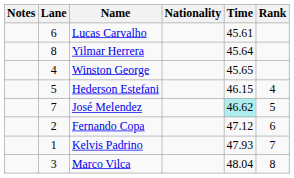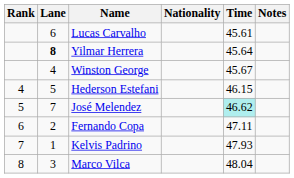columns swapped: Rank <-> Notes
Yilmar Herrera | Lane: normal -> bold
Winston George | Time: 45.65 -> 45.67
Fernando Copa | Time: 47.12 -> 47.11
